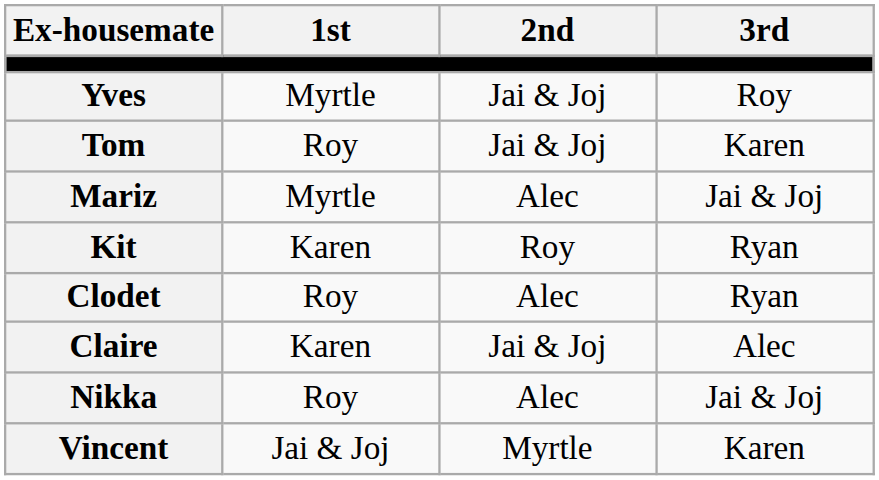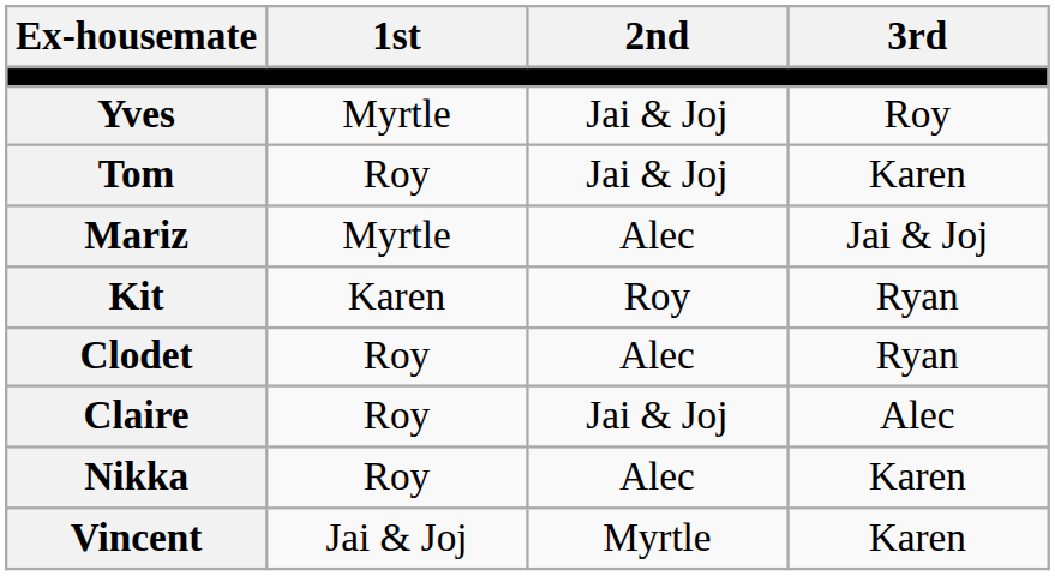Claire | 1st: Karen -> Roy
Nikka | 3rd: Jai & Joj -> Karen
